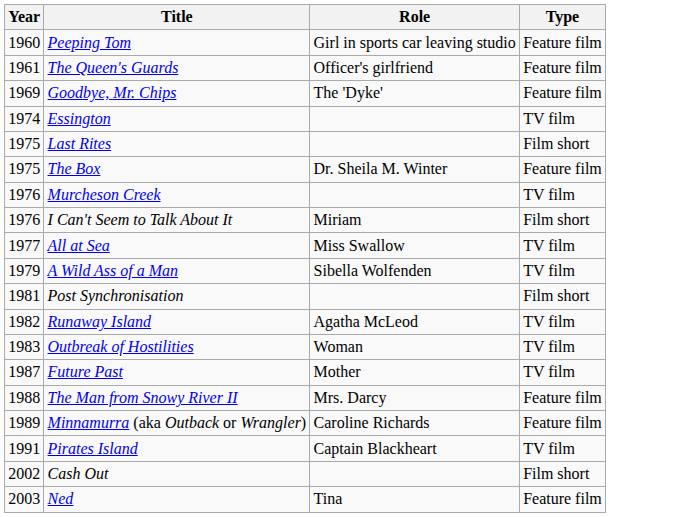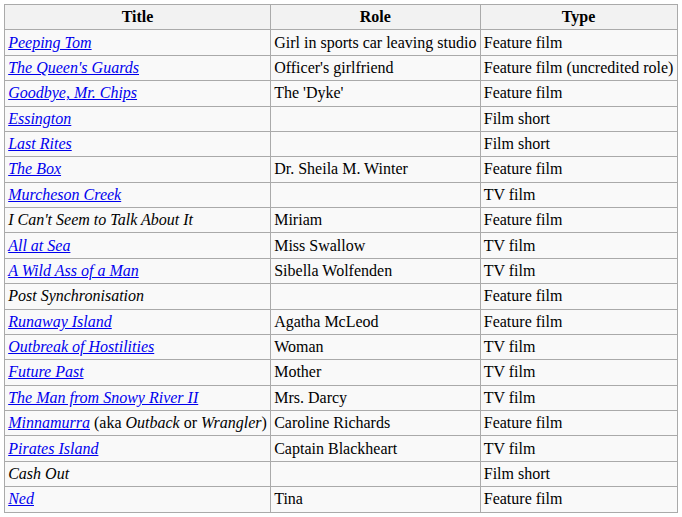- column: Year | 1960 | 1961 | 1969 | 1974 | 1975 | 1975 | 1976 | 1976 | 1977 | 1979 | 1981 | 1982 | 1983 | 1987 | 1988 | 1989 | 1991 | 2002 | 2003
The Queen's Guards | Type: Feature film -> Feature film (uncredited role)
Essington | Type: TV film -> Film short
I Can't Seem to Talk About It | Type: Film short -> Feature film
Post Synchronisation | Type: Film short -> Feature film
Runaway Island | Type: TV film -> Feature film
The Man from Snowy River II | Type: Feature film -> TV film
